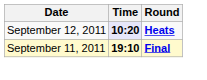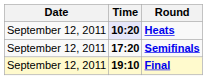+ row: September 12, 2011 | 17:20 | Semifinals
Final | Date: September 11, 2011 -> September 12, 2011
